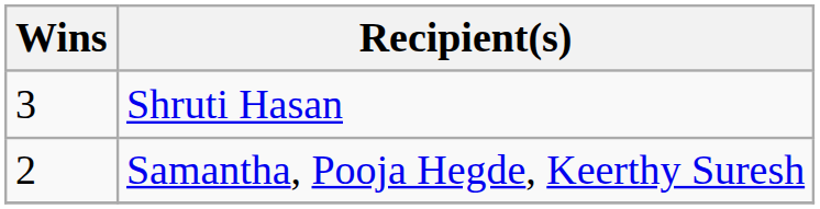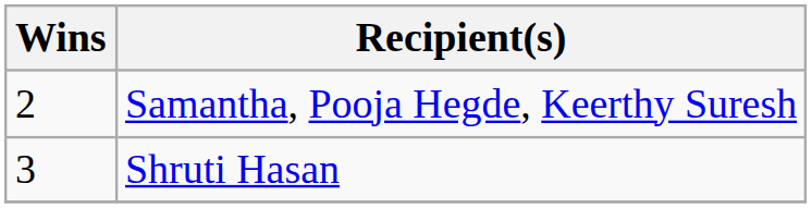rows swapped: Shruti Hasan <-> Samantha, Pooja Hegde, Keerthy Suresh
